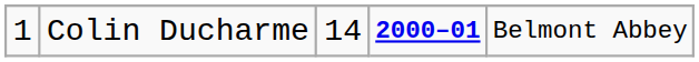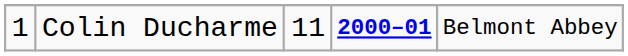Colin Ducharme | column 3: 14 -> 11
